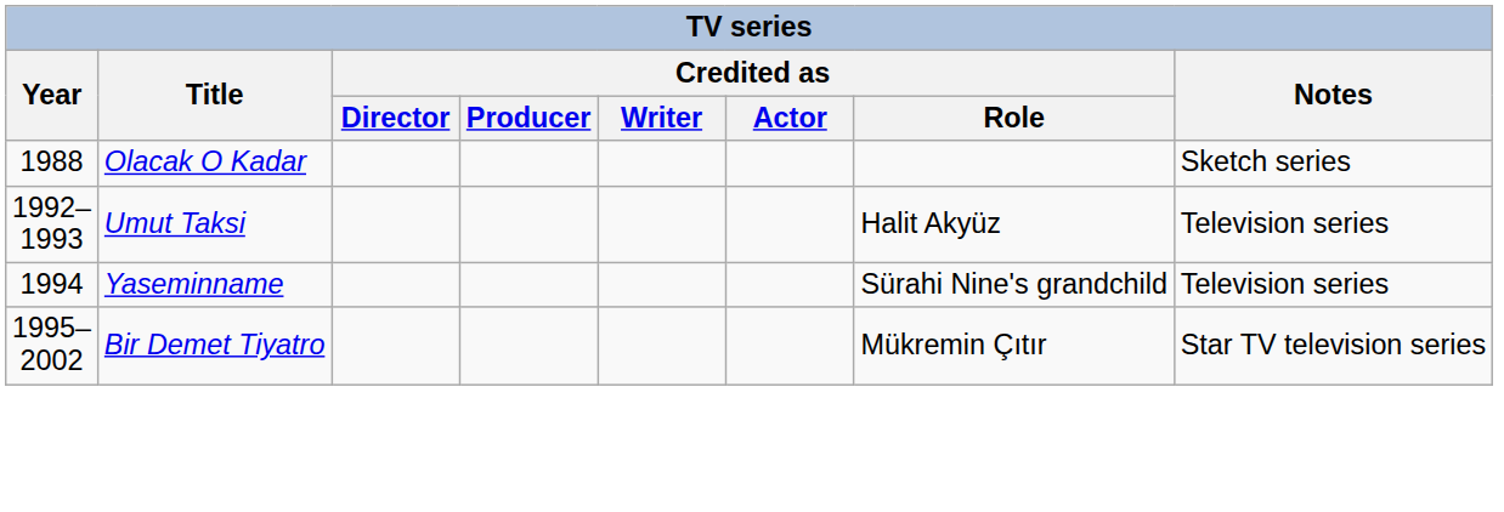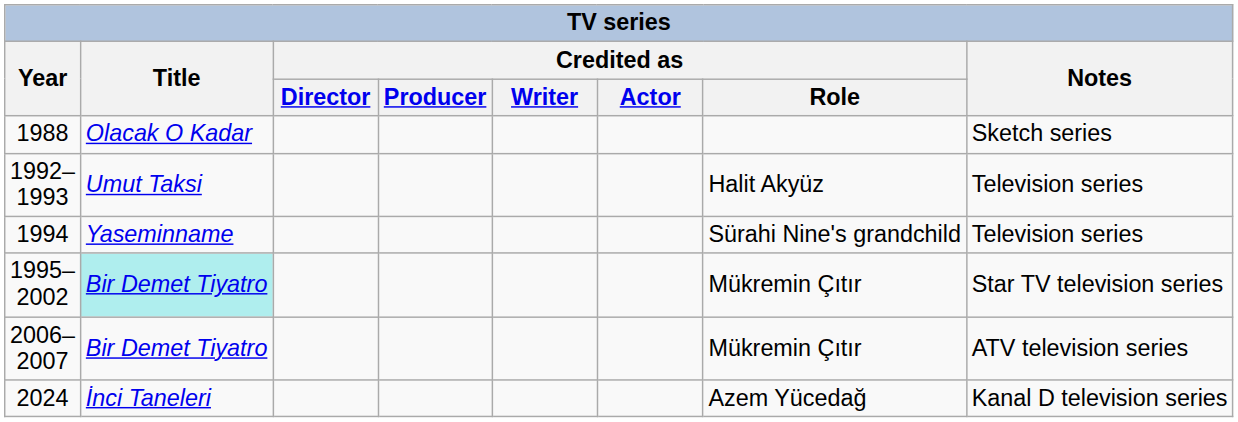1995–2002 | Title: no background -> paleturquoise background
+ row: 2006–2007 | Bir Demet Tiyatro | Mükremin Çıtır | ATV television series
+ row: 2024 | İnci Taneleri | Azem Yücedağ | Kanal D television series
